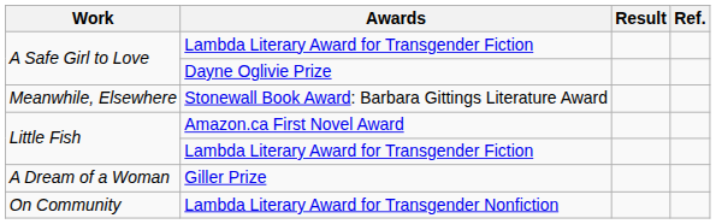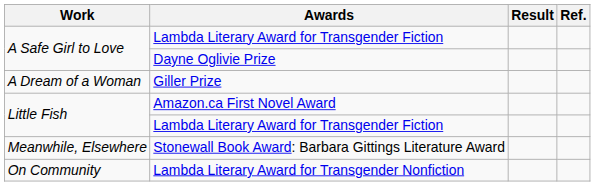rows swapped: Stonewall Book Award: Barbara Gittings Literature Award <-> Giller Prize
